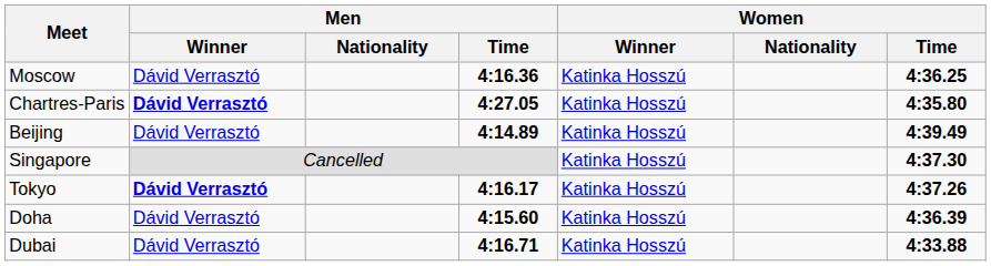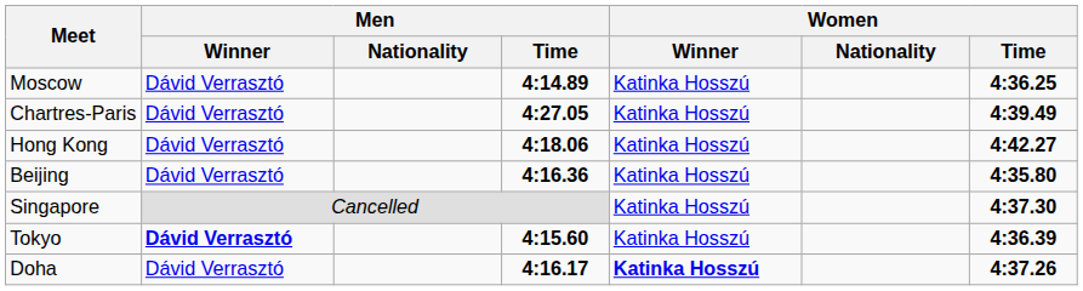Moscow | Men / Time: 4:16.36 -> 4:14.89
Chartres-Paris | Men / Winner: bold -> normal
Chartres-Paris | Women / Time: 4:35.80 -> 4:39.49
+ row: Hong Kong | Dávid Verrasztó | 4:18.06 | Katinka Hosszú | 4:42.27
Beijing | Men / Time: 4:14.89 -> 4:16.36
Beijing | Women / Time: 4:39.49 -> 4:35.80
Tokyo | Men / Time: 4:16.17 -> 4:15.60
Tokyo | Women / Time: 4:37.26 -> 4:36.39
Doha | Men / Time: 4:15.60 -> 4:16.17
Doha | Women / Winner: normal -> bold
Doha | Women / Time: 4:36.39 -> 4:37.26
- row: Dubai | Dávid Verrasztó | 4:16.71 | Katinka Hosszú | 4:33.88
